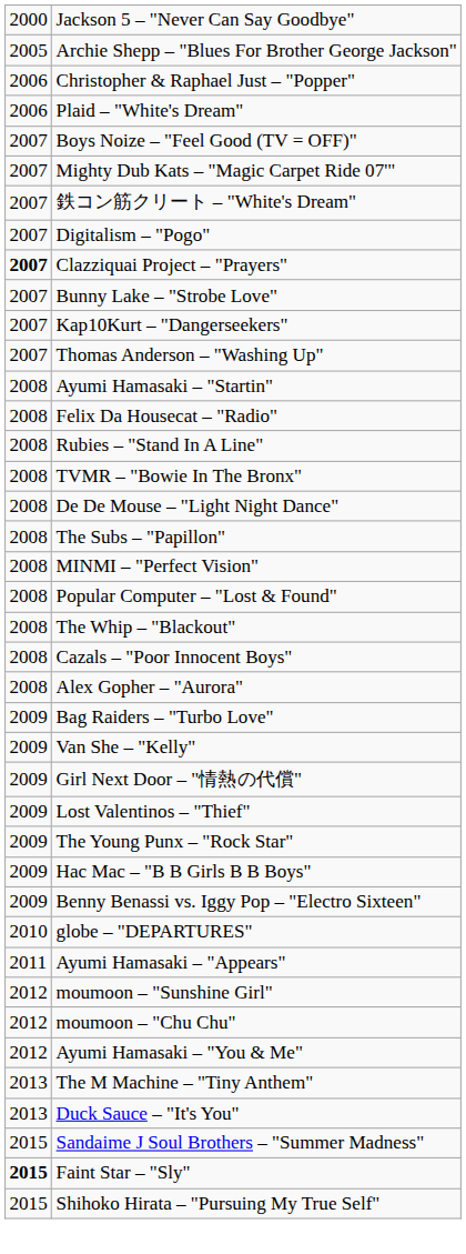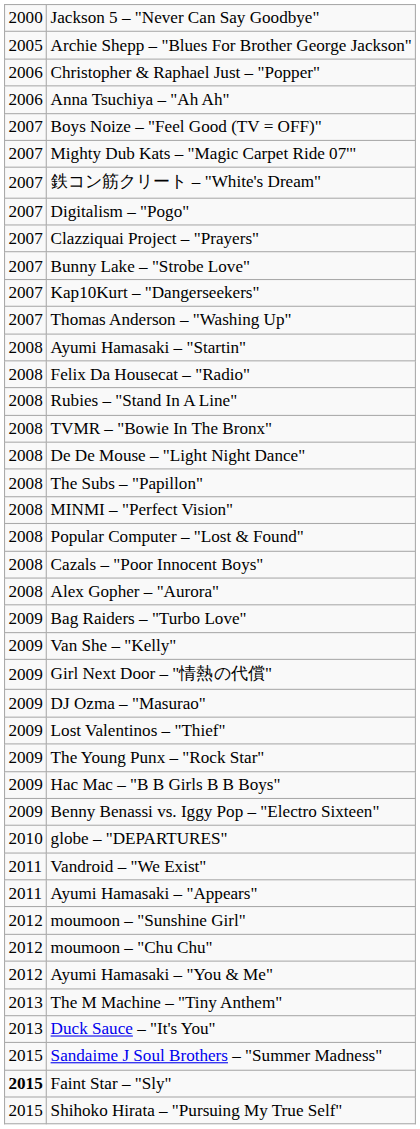- row: 2006 | Plaid – "White's Dream"
+ row: 2006 | Anna Tsuchiya – "Ah Ah"
Clazziquai Project – "Prayers" | column 1: bold -> normal
- row: 2008 | The Whip – "Blackout"
+ row: 2009 | DJ Ozma – "Masurao"
+ row: 2011 | Vandroid – "We Exist"
